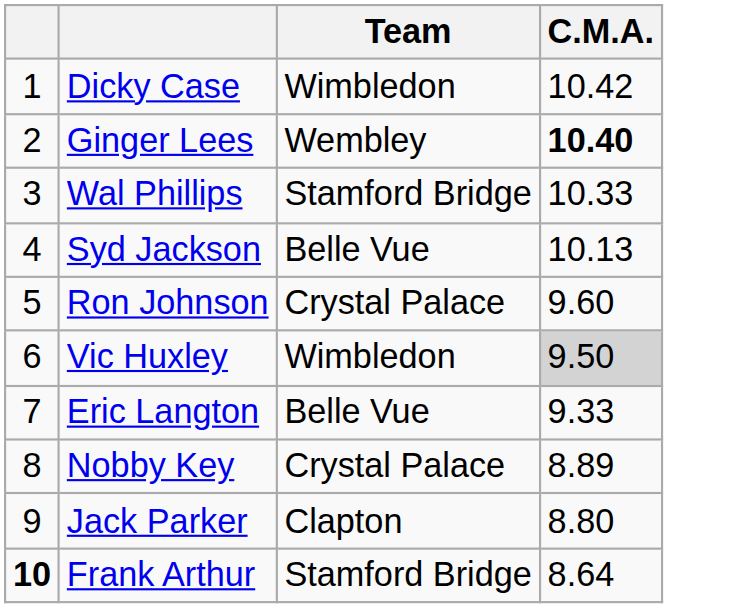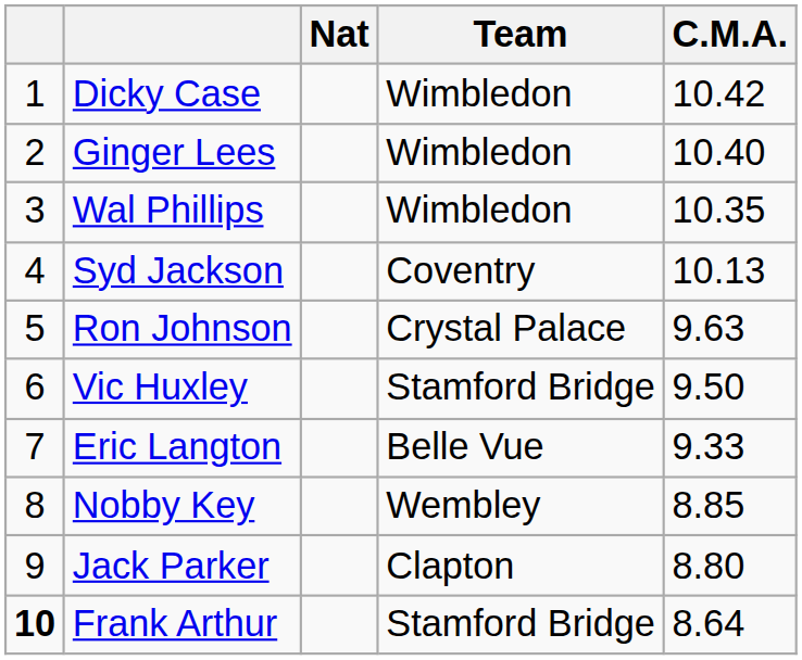+ column: Nat
Ginger Lees | Team: Wembley -> Wimbledon
Ginger Lees | C.M.A.: bold -> normal
Wal Phillips | Team: Stamford Bridge -> Wimbledon
Wal Phillips | C.M.A.: 10.33 -> 10.35
Syd Jackson | Team: Belle Vue -> Coventry
Ron Johnson | C.M.A.: 9.60 -> 9.63
Vic Huxley | Team: Wimbledon -> Stamford Bridge
Vic Huxley | C.M.A.: lightgrey background -> no background
Nobby Key | Team: Crystal Palace -> Wembley
Nobby Key | C.M.A.: 8.89 -> 8.85
